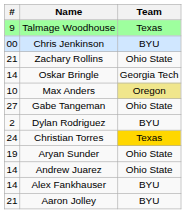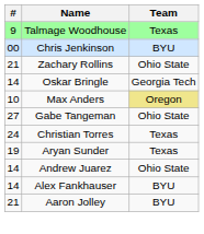- row: 2 | Dylan Rodriguez | BYU
Christian Torres | Team: gold background -> no background
Aryan Sunder | Team: Ohio State -> Texas
